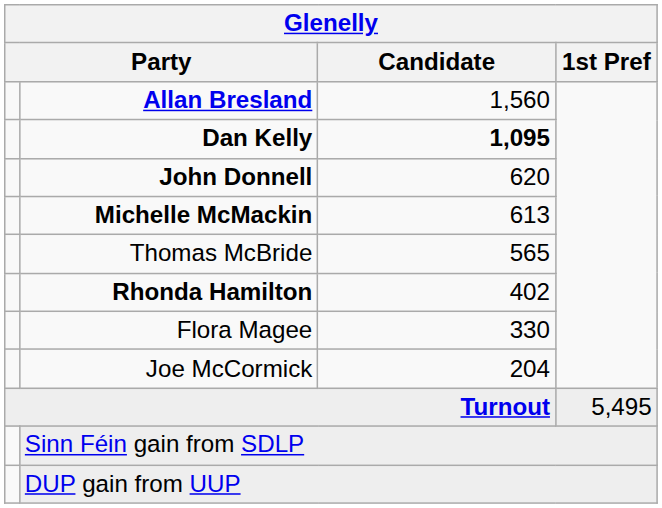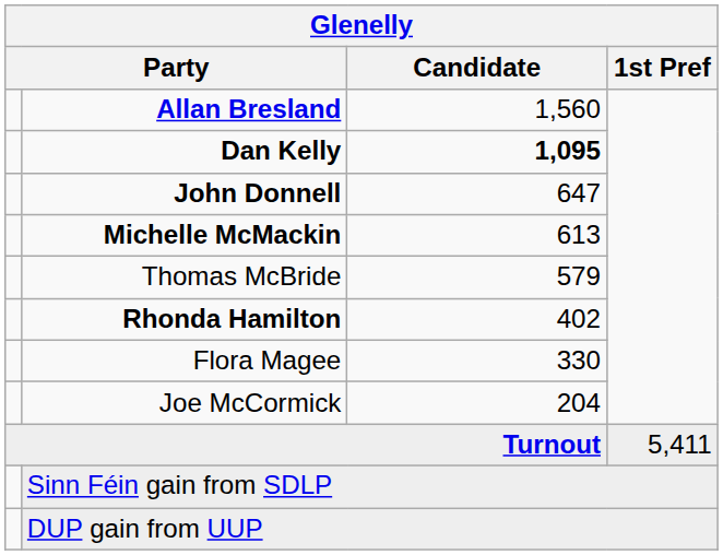John Donnell | Candidate: 620 -> 647
Thomas McBride | Candidate: 565 -> 579
Turnout | 1st Pref: 5,495 -> 5,411
